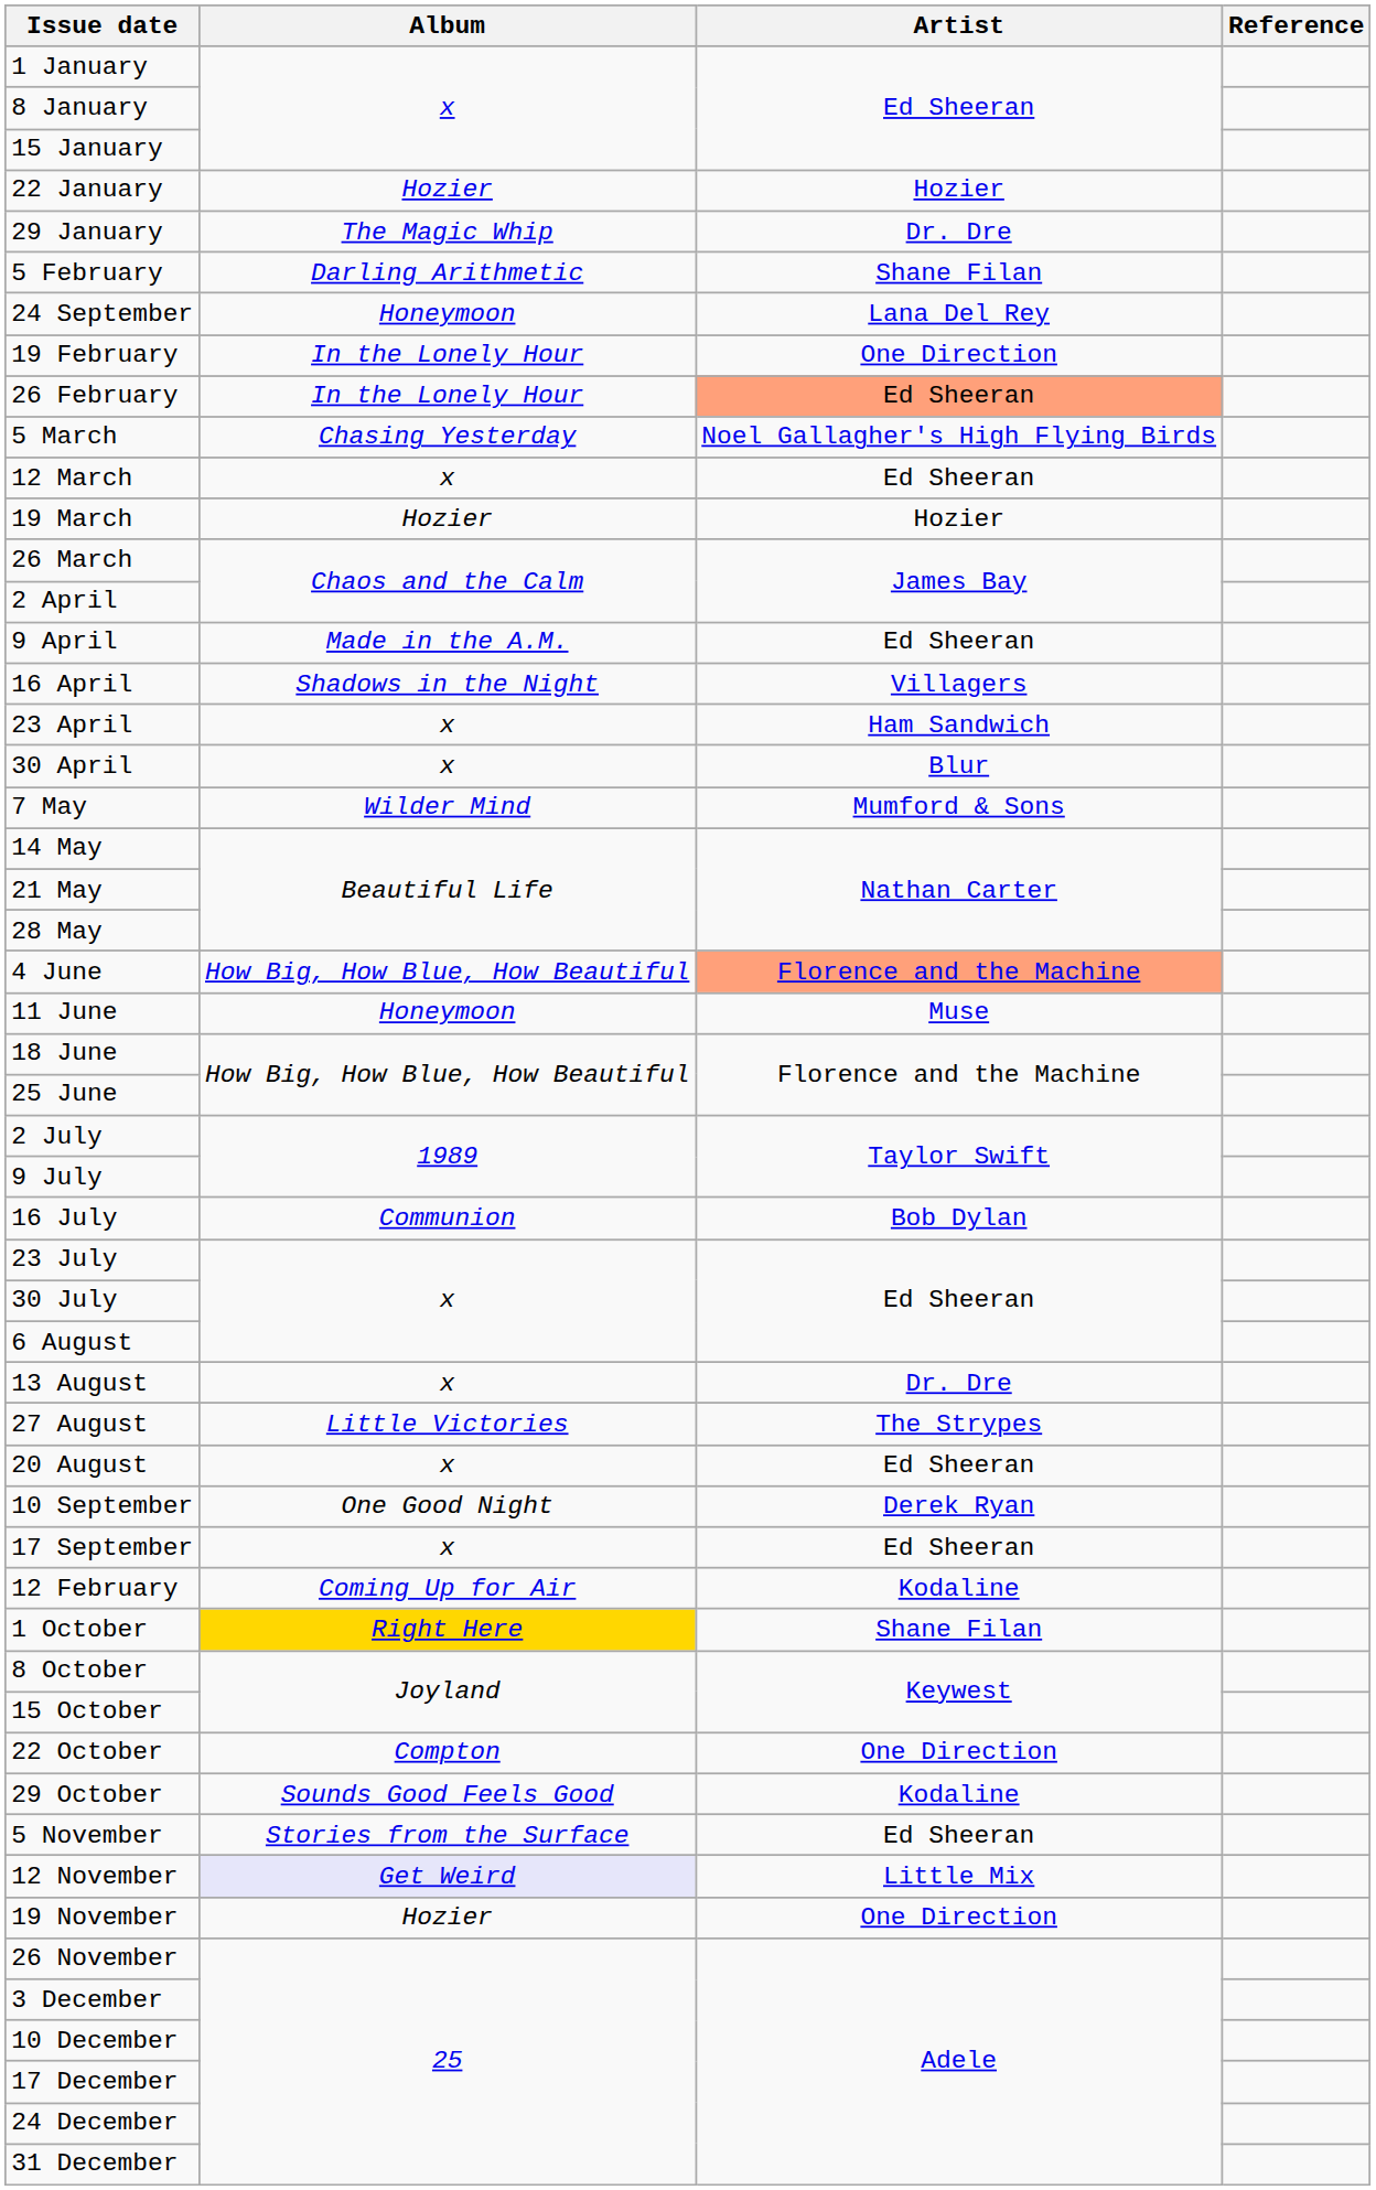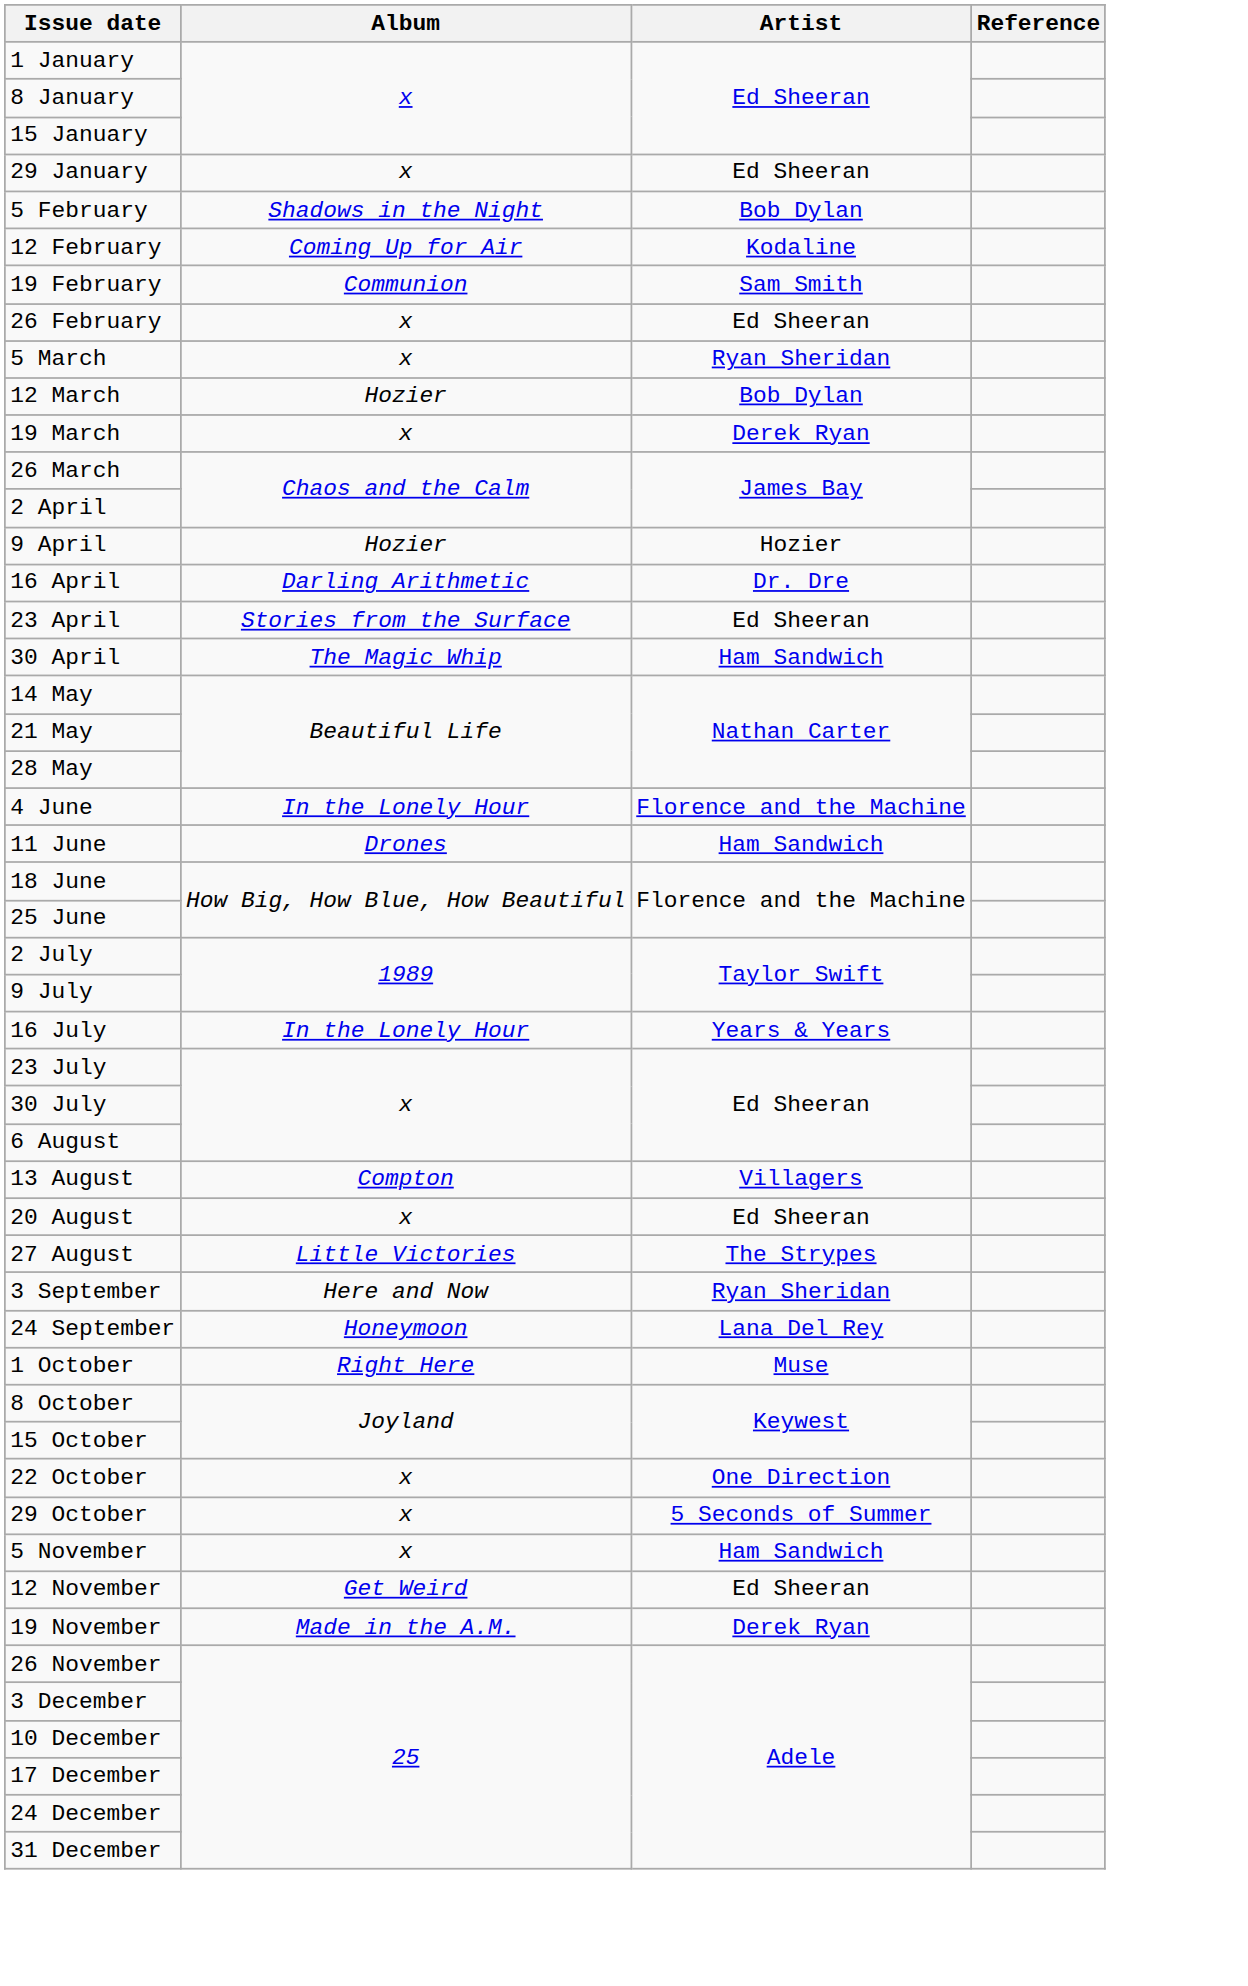- row: 22 January | Hozier | Hozier
29 January | Album: The Magic Whip -> x
29 January | Artist: Dr. Dre -> Ed Sheeran
5 February | Album: Darling Arithmetic -> Shadows in the Night
5 February | Artist: Shane Filan -> Bob Dylan
rows swapped: 12 February <-> 24 September
19 February | Album: In the Lonely Hour -> Communion
19 February | Artist: One Direction -> Sam Smith
26 February | Album: In the Lonely Hour -> x
26 February | Artist: lightsalmon background -> no background
5 March | Album: Chasing Yesterday -> x
5 March | Artist: Noel Gallagher's High Flying Birds -> Ryan Sheridan
12 March | Album: x -> Hozier
12 March | Artist: Ed Sheeran -> Bob Dylan
19 March | Album: Hozier -> x
19 March | Artist: Hozier -> Derek Ryan
9 April | Album: Made in the A.M. -> Hozier
9 April | Artist: Ed Sheeran -> Hozier
16 April | Album: Shadows in the Night -> Darling Arithmetic
16 April | Artist: Villagers -> Dr. Dre
23 April | Album: x -> Stories from the Surface
23 April | Artist: Ham Sandwich -> Ed Sheeran
30 April | Album: x -> The Magic Whip
30 April | Artist: Blur -> Ham Sandwich
- row: 7 May | Wilder Mind | Mumford & Sons
4 June | Album: How Big, How Blue, How Beautiful -> In the Lonely Hour
4 June | Artist: lightsalmon background -> no background
11 June | Album: Honeymoon -> Drones
11 June | Artist: Muse -> Ham Sandwich
16 July | Album: Communion -> In the Lonely Hour
16 July | Artist: Bob Dylan -> Years & Years
13 August | Album: x -> Compton
13 August | Artist: Dr. Dre -> Villagers
rows swapped: 20 August <-> 27 August
+ row: 3 September | Here and Now | Ryan Sheridan
- row: 10 September | One Good Night | Derek Ryan
- row: 17 September | x | Ed Sheeran
1 October | Album: gold background -> no background
1 October | Artist: Shane Filan -> Muse
22 October | Album: Compton -> x
29 October | Album: Sounds Good Feels Good -> x
29 October | Artist: Kodaline -> 5 Seconds of Summer
5 November | Album: Stories from the Surface -> x
5 November | Artist: Ed Sheeran -> Ham Sandwich
12 November | Album: lavender background -> no background
12 November | Artist: Little Mix -> Ed Sheeran
19 November | Album: Hozier -> Made in the A.M.
19 November | Artist: One Direction -> Derek Ryan
